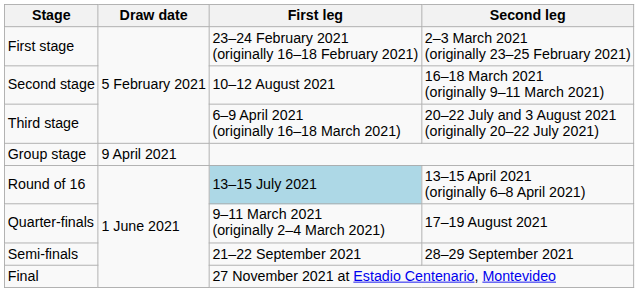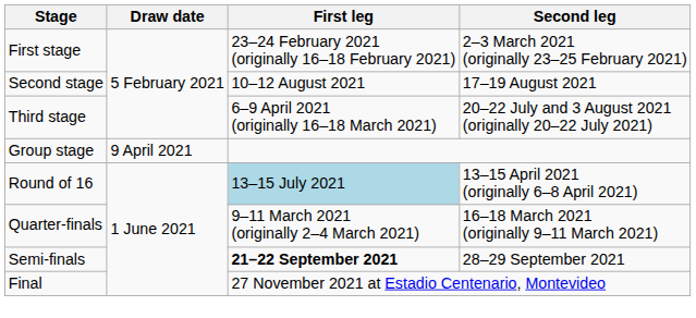Second stage | Second leg: 16–18 March 2021 (originally 9–11 March 2021) -> 17–19 August 2021
Quarter-finals | Second leg: 17–19 August 2021 -> 16–18 March 2021 (originally 9–11 March 2021)
Semi-finals | First leg: normal -> bold
